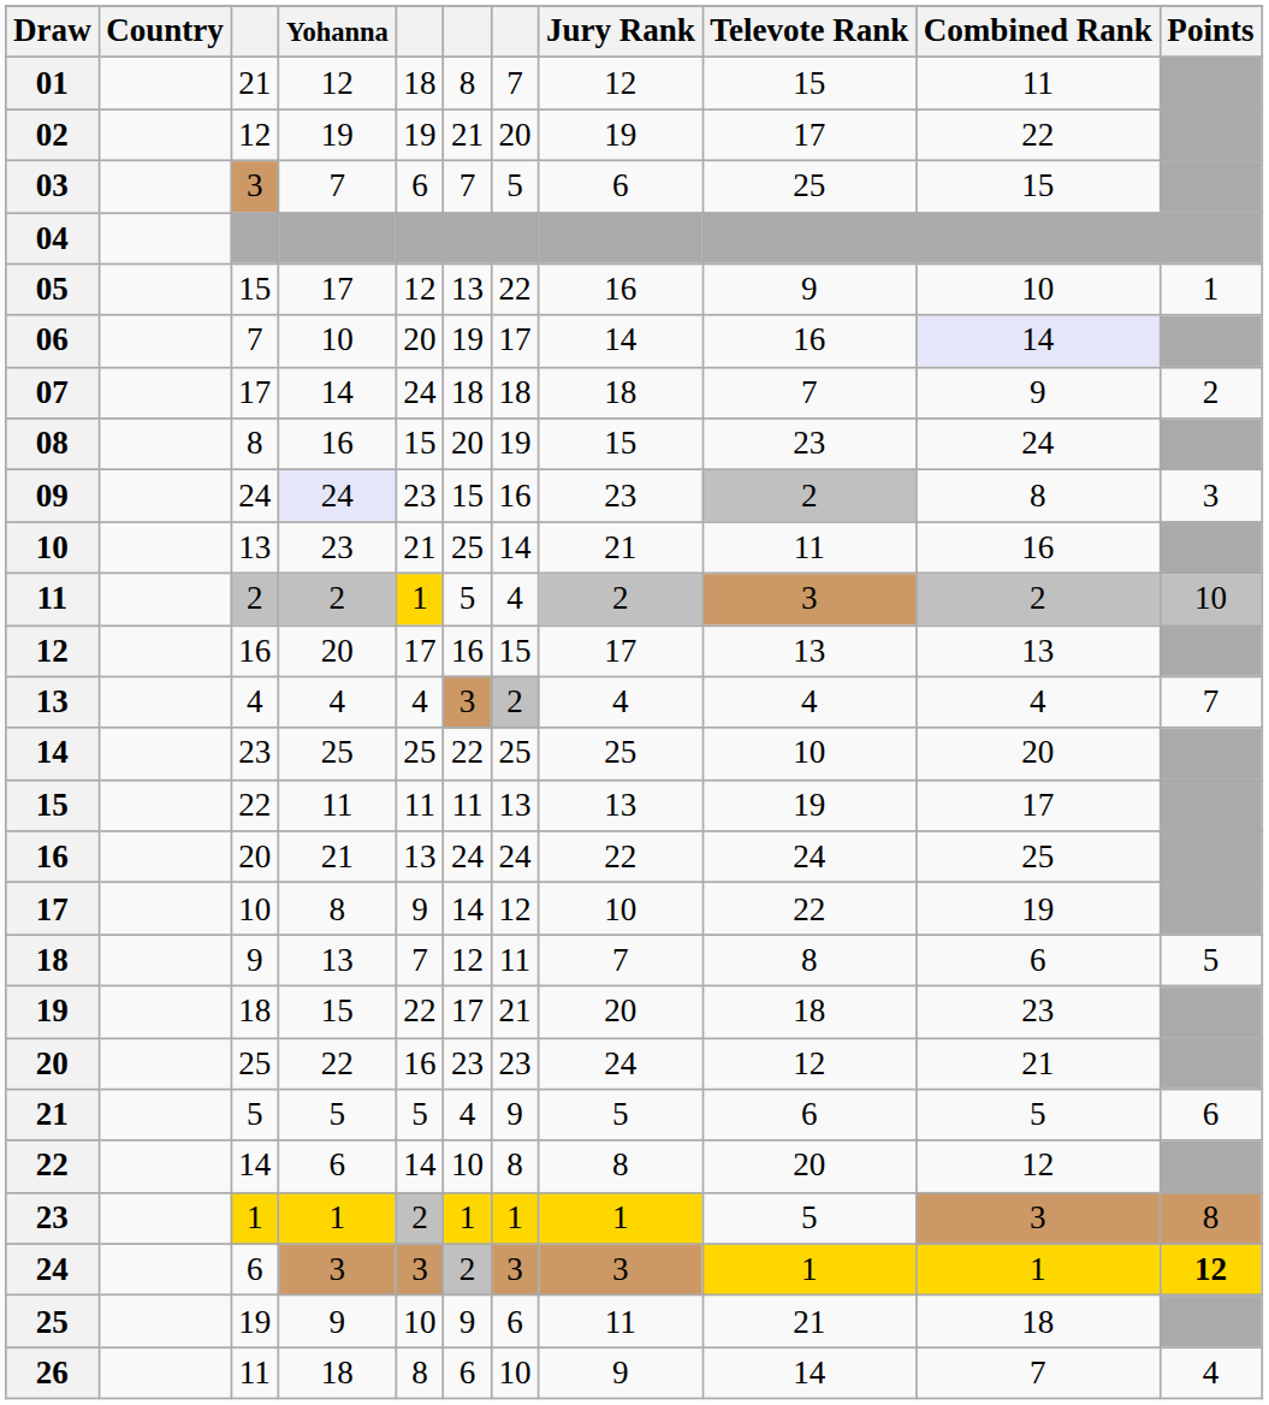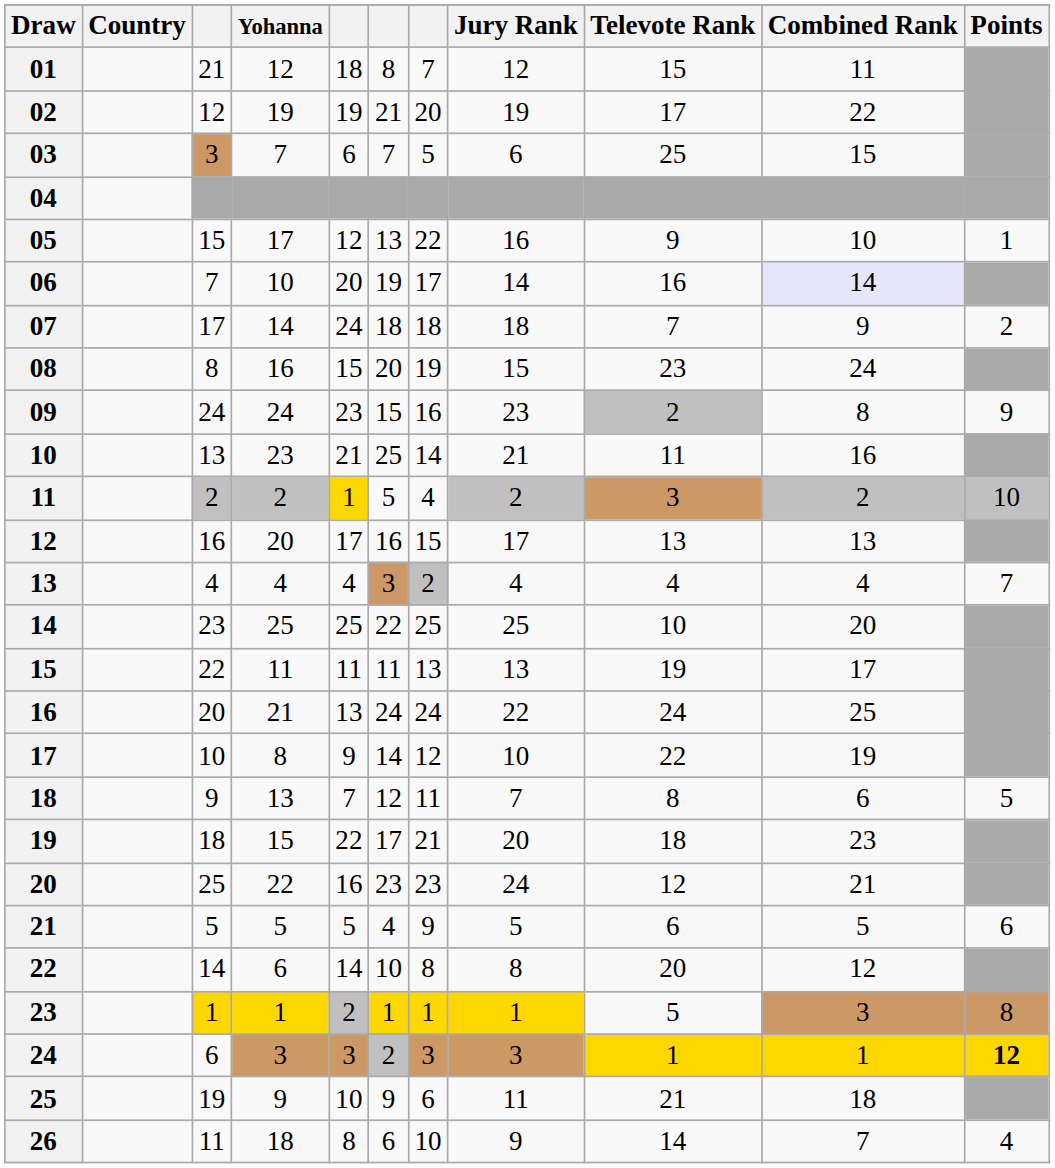09 | Yohanna: lavender background -> no background
09 | Points: 3 -> 9
